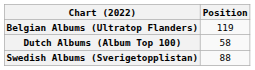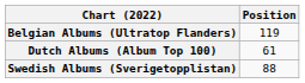Dutch Albums (Album Top 100) | Position: 58 -> 61
